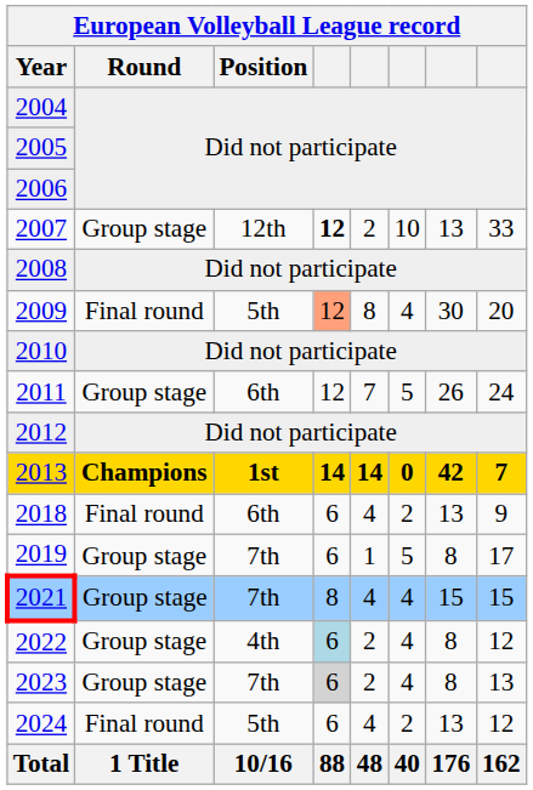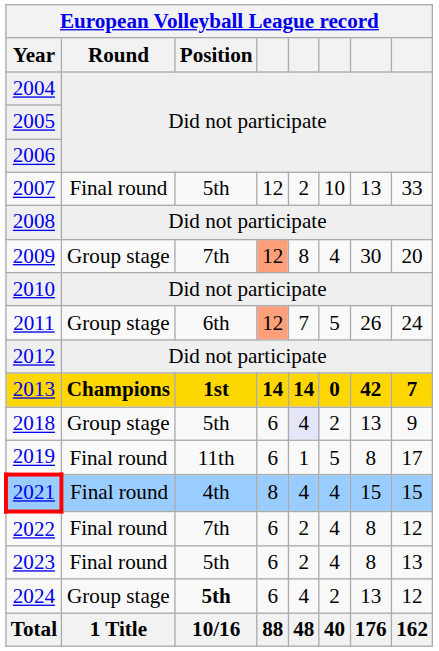2007 | Round: Group stage -> Final round
2007 | Position: 12th -> 5th
2007 | column 4: bold -> normal
2009 | Round: Final round -> Group stage
2009 | Position: 5th -> 7th
2011 | column 4: no background -> lightsalmon background
2018 | Round: Final round -> Group stage
2018 | Position: 6th -> 5th
2018 | column 5: no background -> lavender background
2019 | Round: Group stage -> Final round
2019 | Position: 7th -> 11th
2021 | Round: Group stage -> Final round
2021 | Position: 7th -> 4th
2022 | Round: Group stage -> Final round
2022 | Position: 4th -> 7th
2022 | column 4: lightblue background -> no background
2023 | Round: Group stage -> Final round
2023 | Position: 7th -> 5th
2023 | column 4: lightgrey background -> no background
2024 | Round: Final round -> Group stage
2024 | Position: normal -> bold
